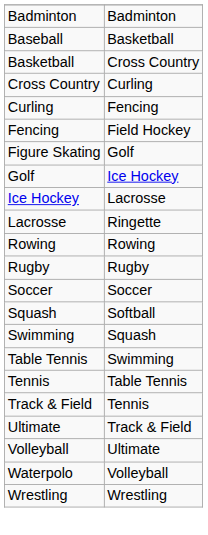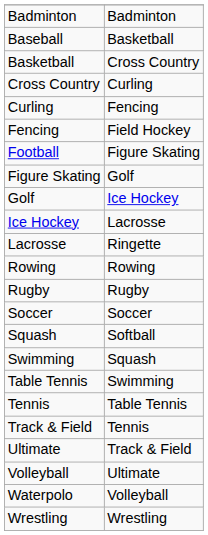+ row: Football | Figure Skating
